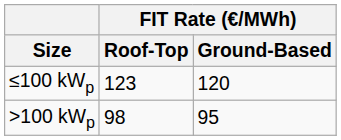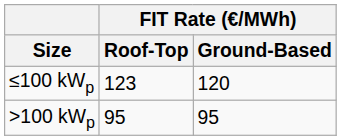>100 kWp | FIT Rate (€/MWh) / Roof-Top: 98 -> 95
